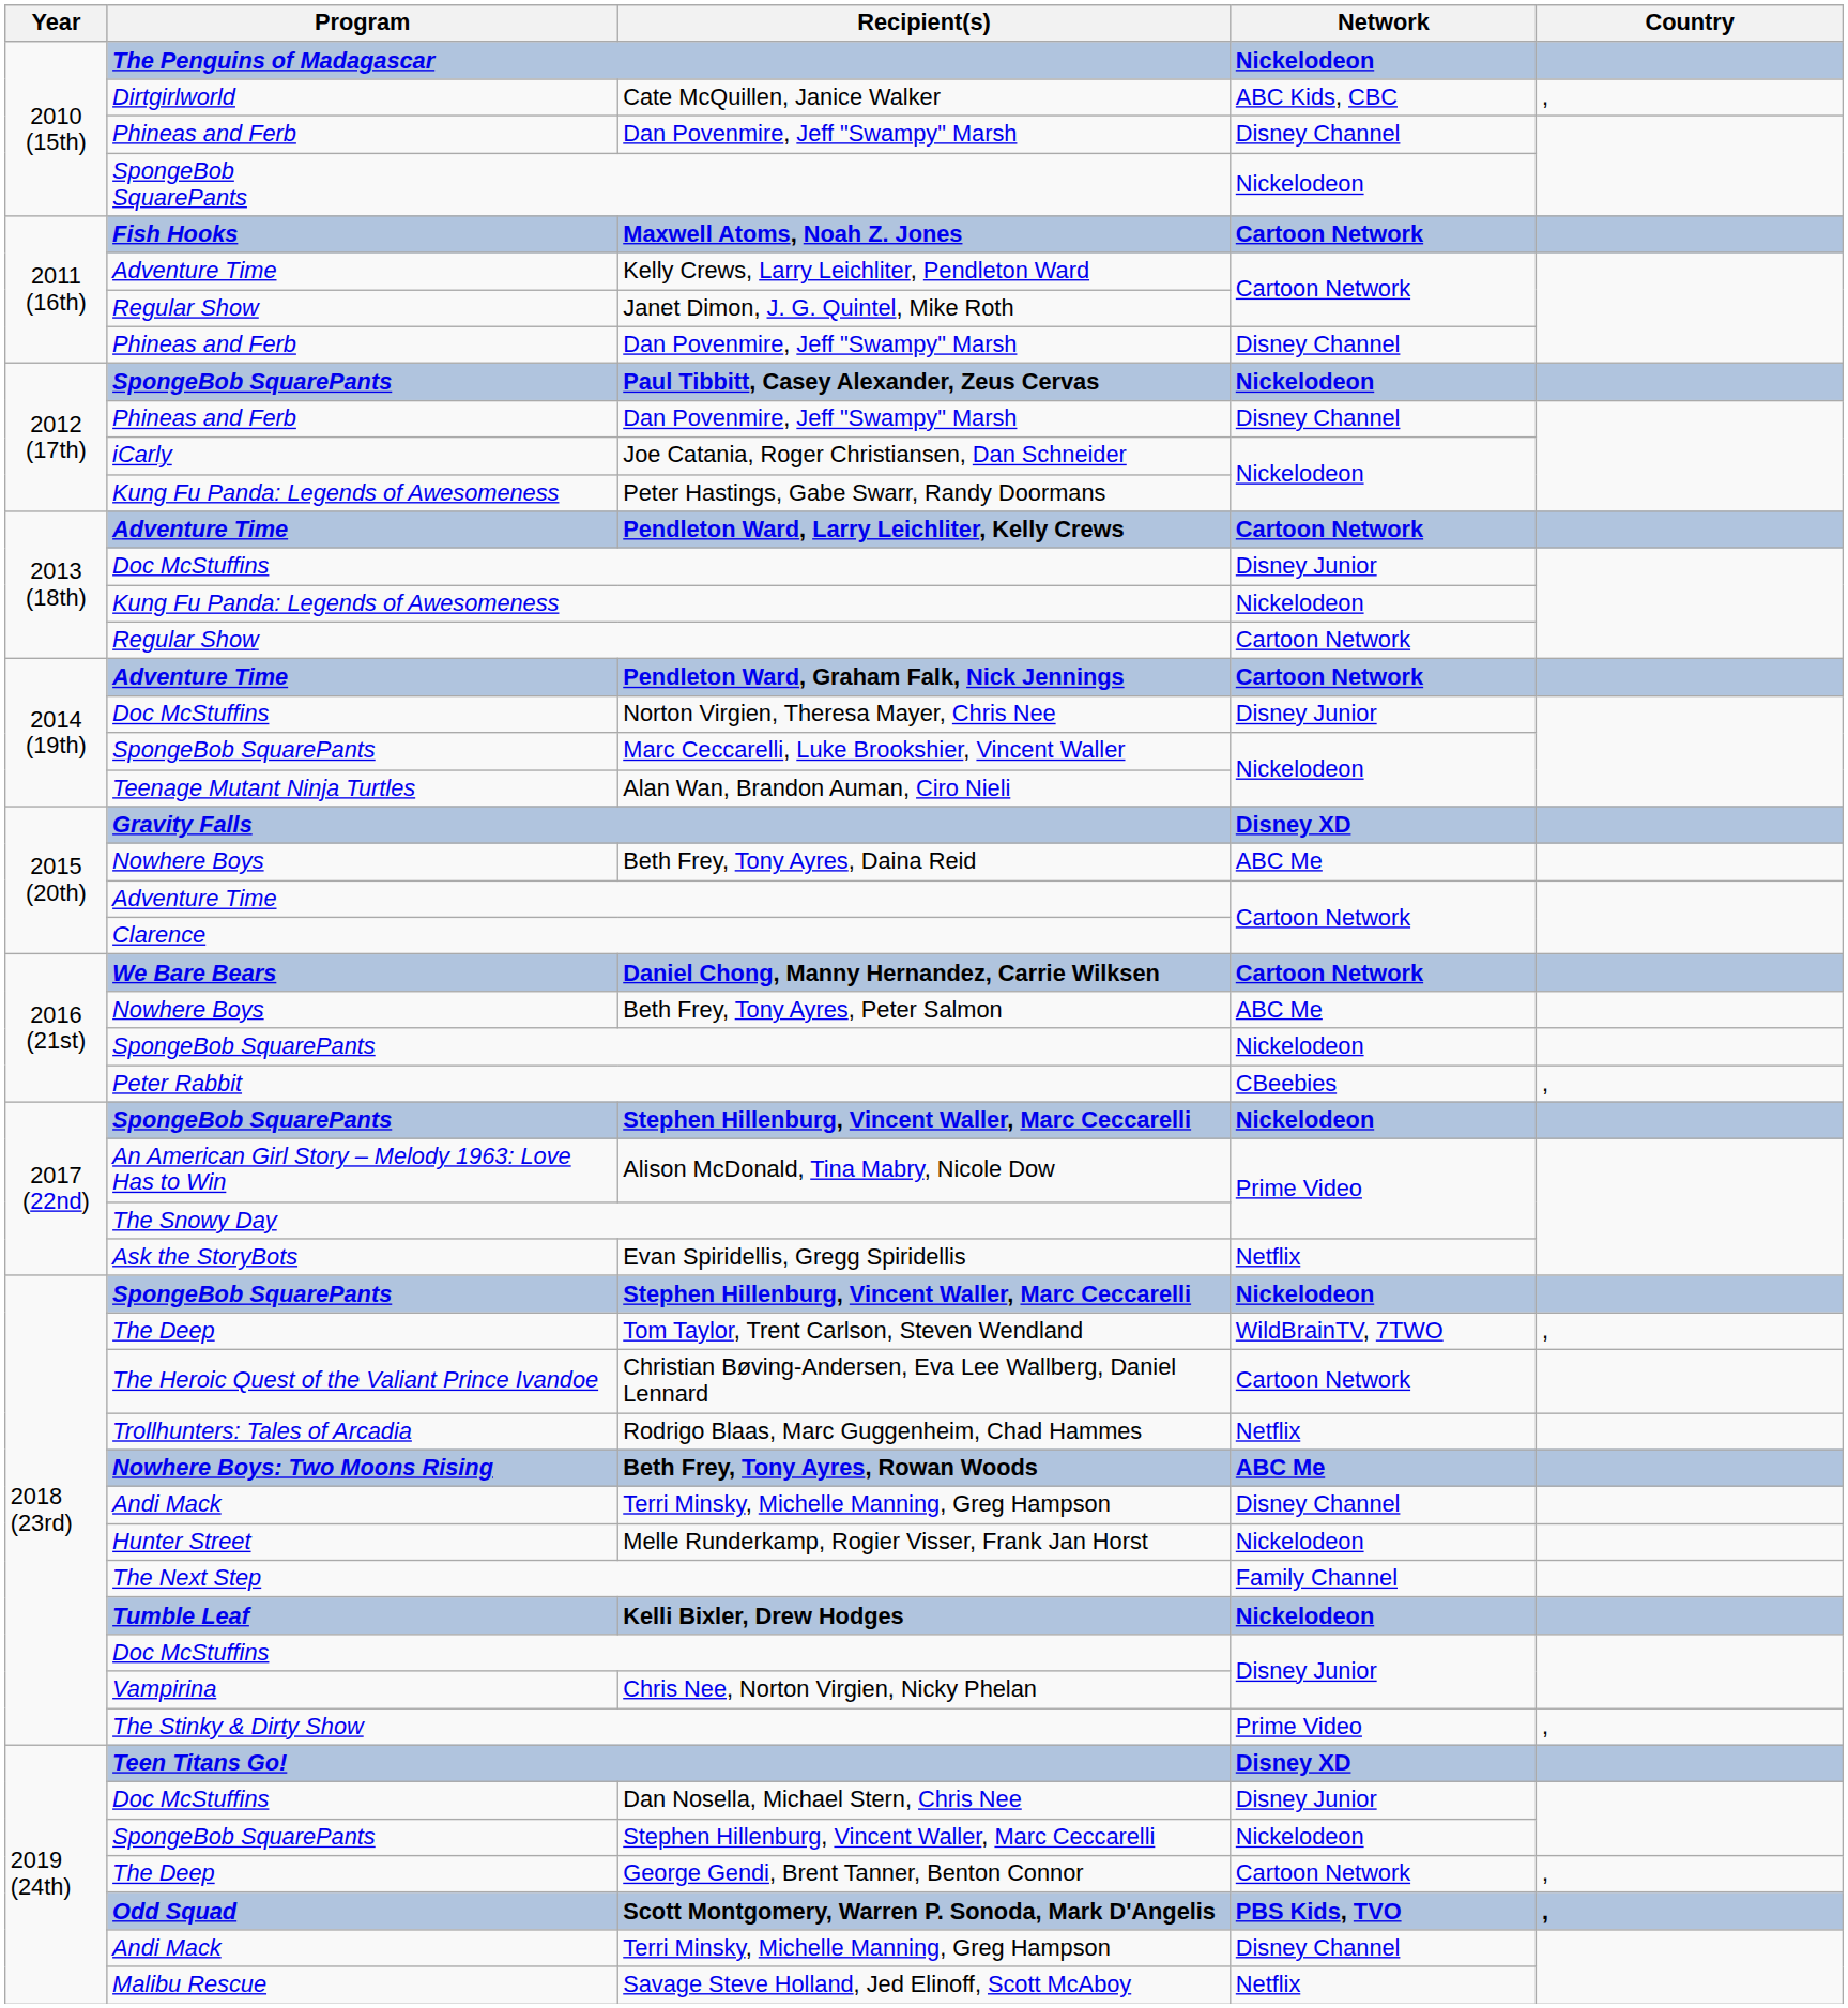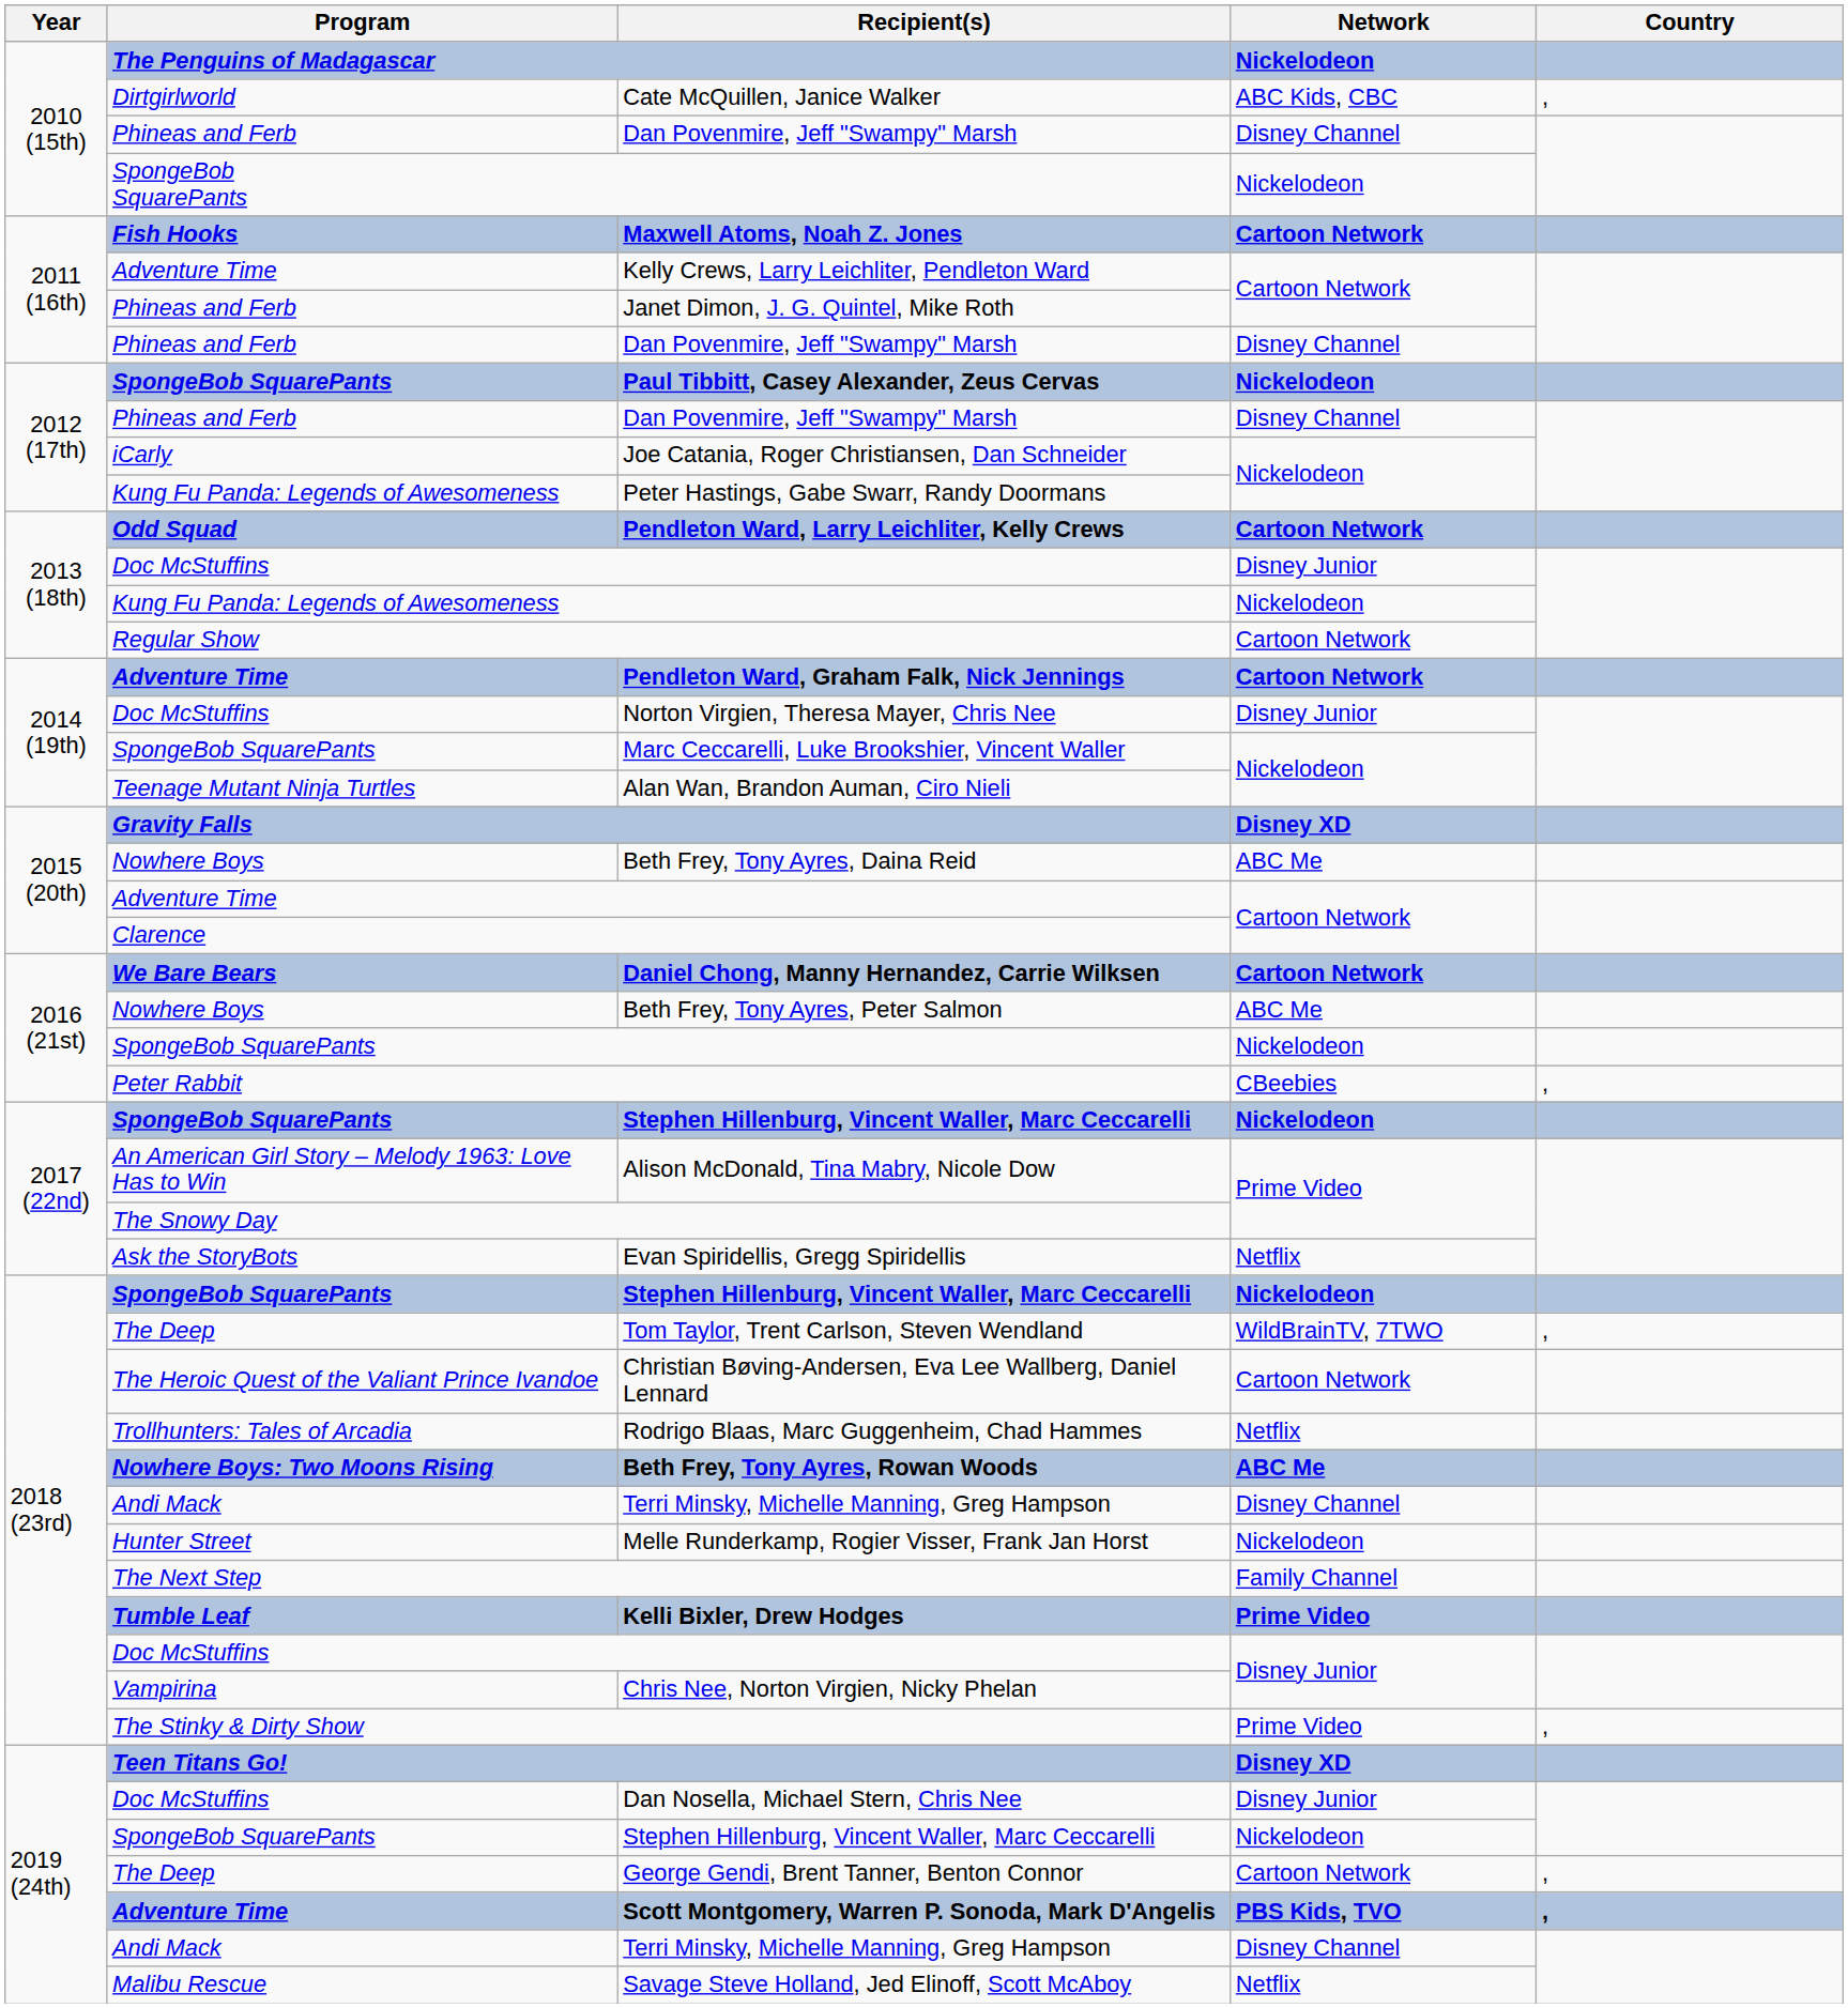Janet Dimon, J. G. Quintel, Mike Roth | Program: Regular Show -> Phineas and Ferb
Pendleton Ward, Larry Leichliter, Kelly Crews | Program: Adventure Time -> Odd Squad
Kelli Bixler, Drew Hodges | Network: Nickelodeon -> Prime Video
Scott Montgomery, Warren P. Sonoda, Mark D'Angelis | Program: Odd Squad -> Adventure Time
